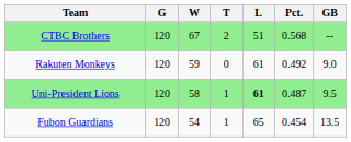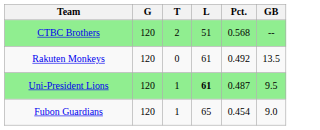- column: W | 67 | 59 | 58 | 54
Rakuten Monkeys | GB: 9.0 -> 13.5
Fubon Guardians | GB: 13.5 -> 9.0
